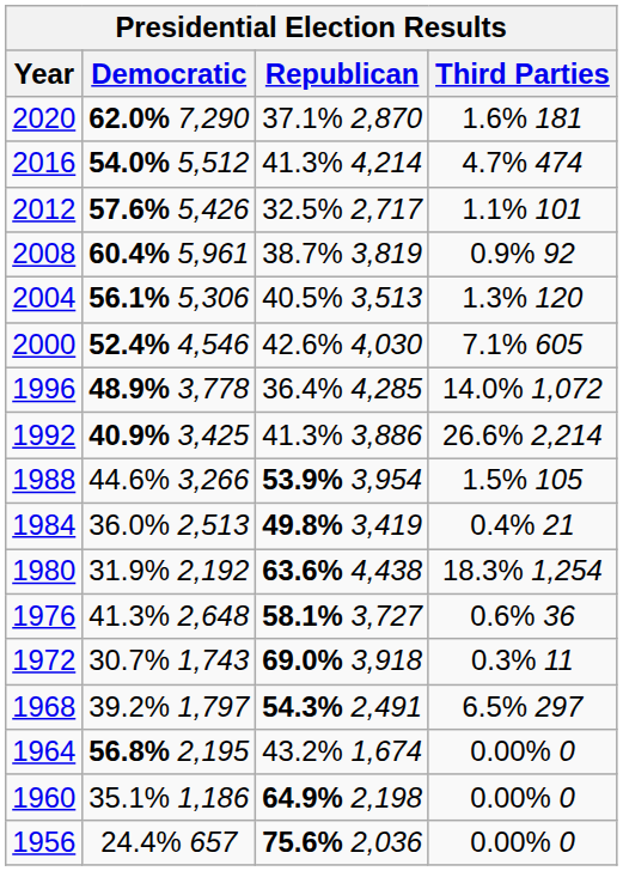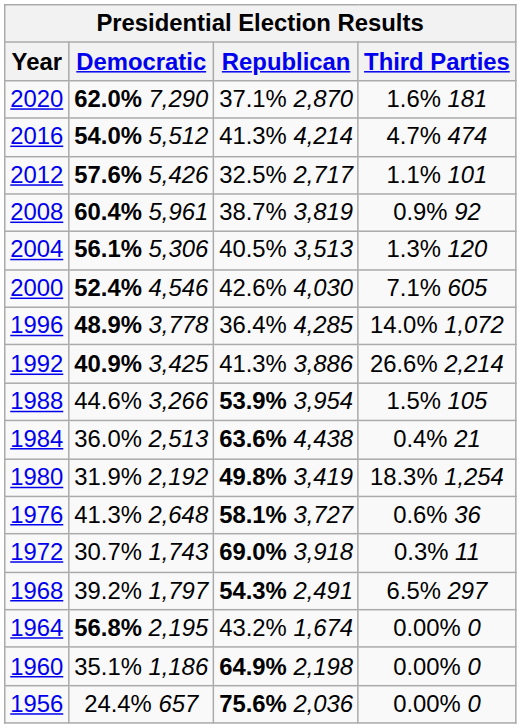1984 | Republican: 49.8% 3,419 -> 63.6% 4,438
1980 | Republican: 63.6% 4,438 -> 49.8% 3,419
